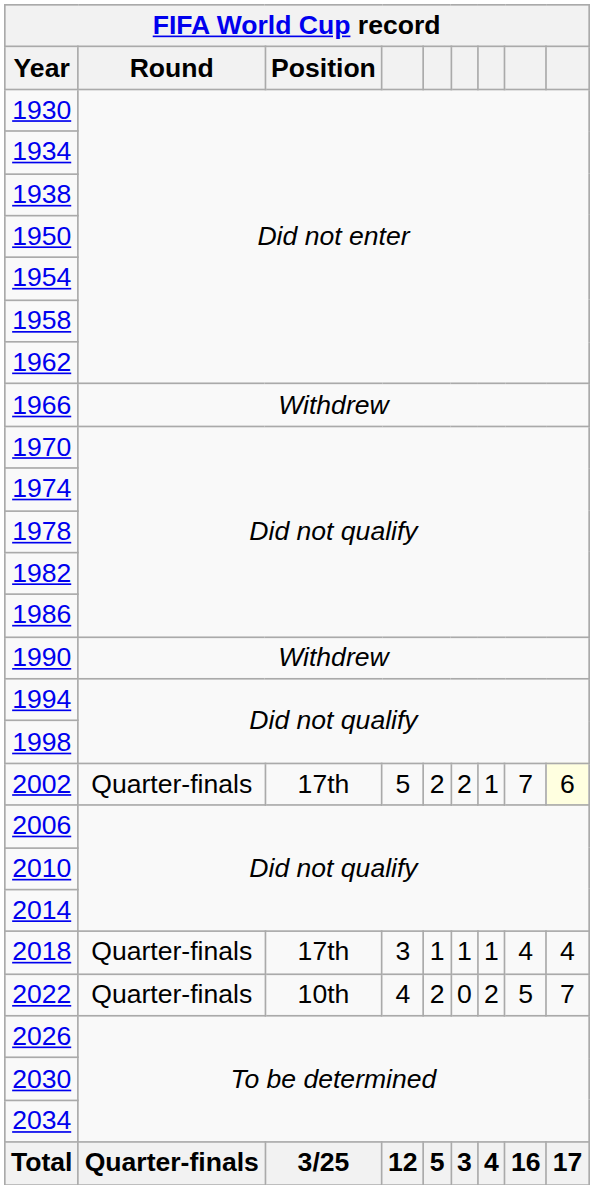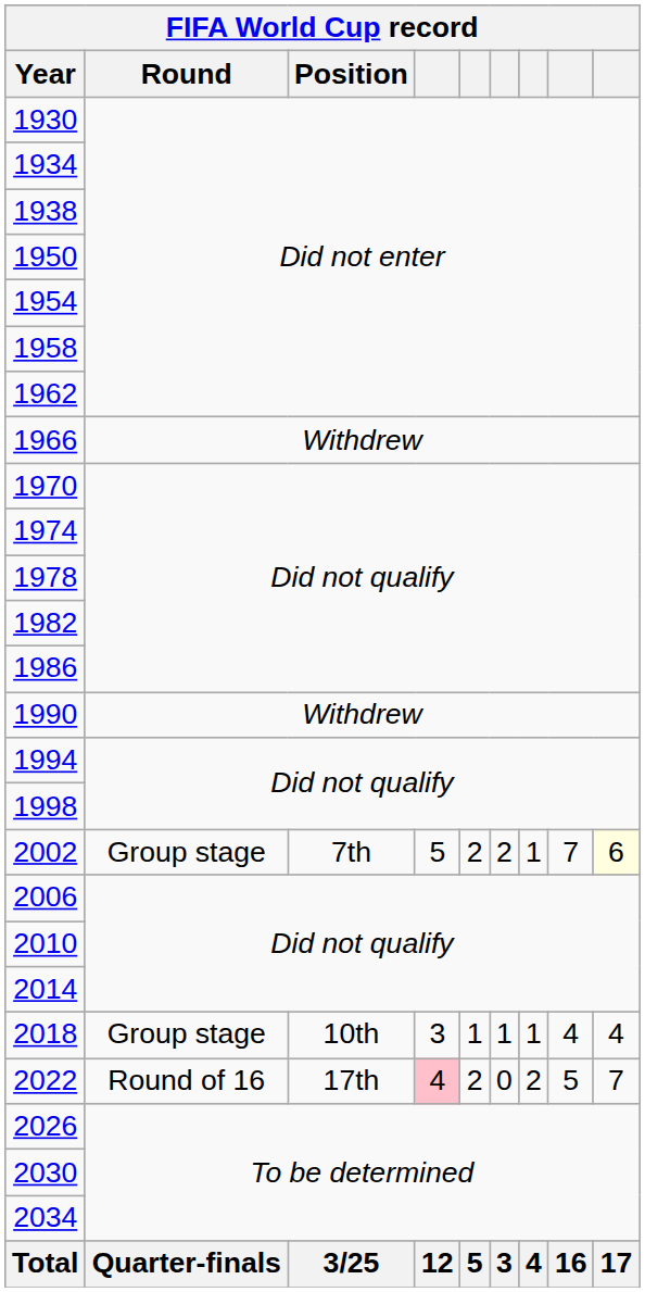2002 | Round: Quarter-finals -> Group stage
2002 | Position: 17th -> 7th
2018 | Round: Quarter-finals -> Group stage
2018 | Position: 17th -> 10th
2022 | Round: Quarter-finals -> Round of 16
2022 | Position: 10th -> 17th
2022 | column 4: no background -> pink background
